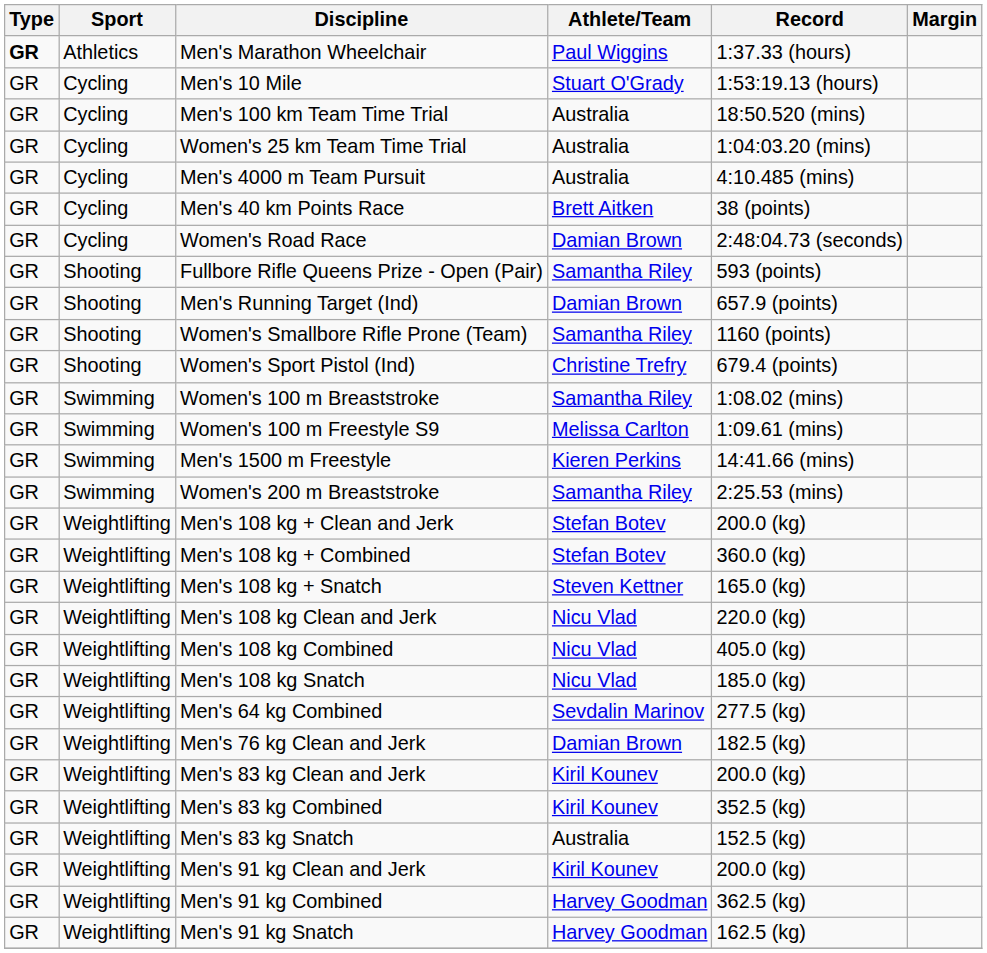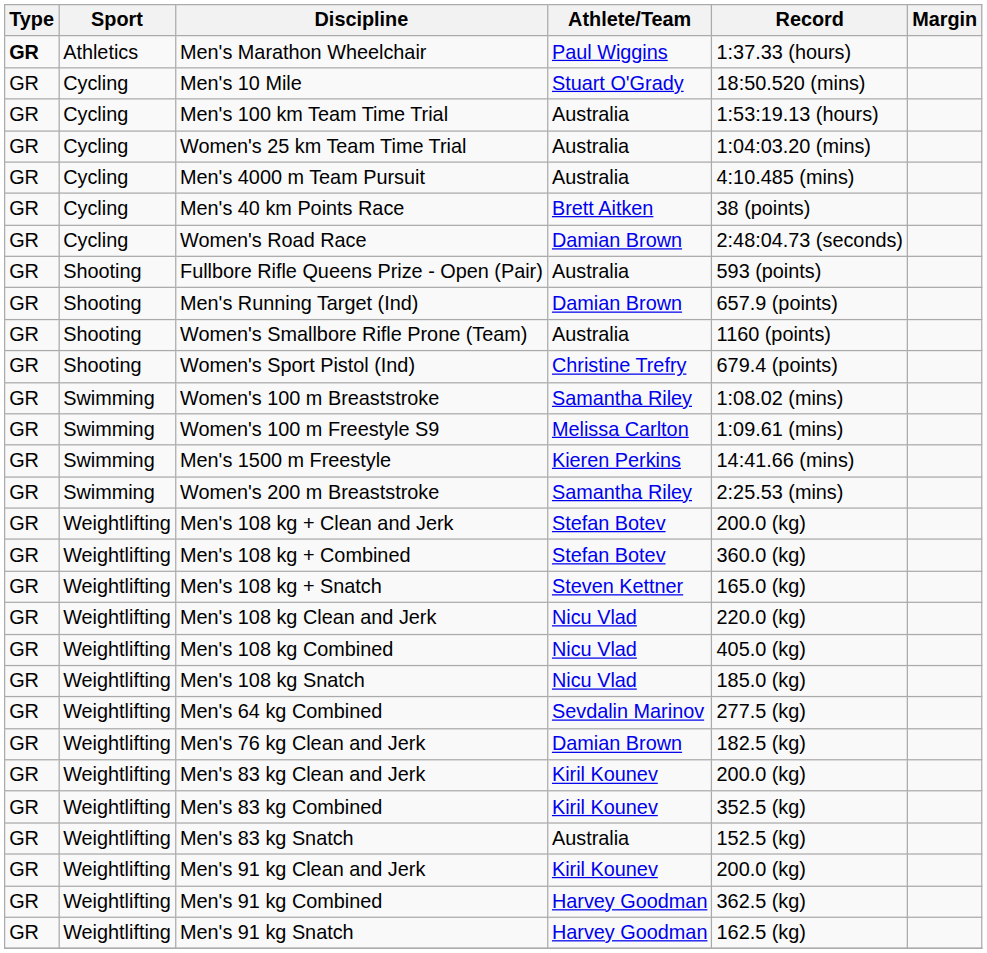Men's 10 Mile | Record: 1:53:19.13 (hours) -> 18:50.520 (mins)
Men's 100 km Team Time Trial | Record: 18:50.520 (mins) -> 1:53:19.13 (hours)
Fullbore Rifle Queens Prize - Open (Pair) | Athlete/Team: Samantha Riley -> Australia
Women's Smallbore Rifle Prone (Team) | Athlete/Team: Samantha Riley -> Australia
